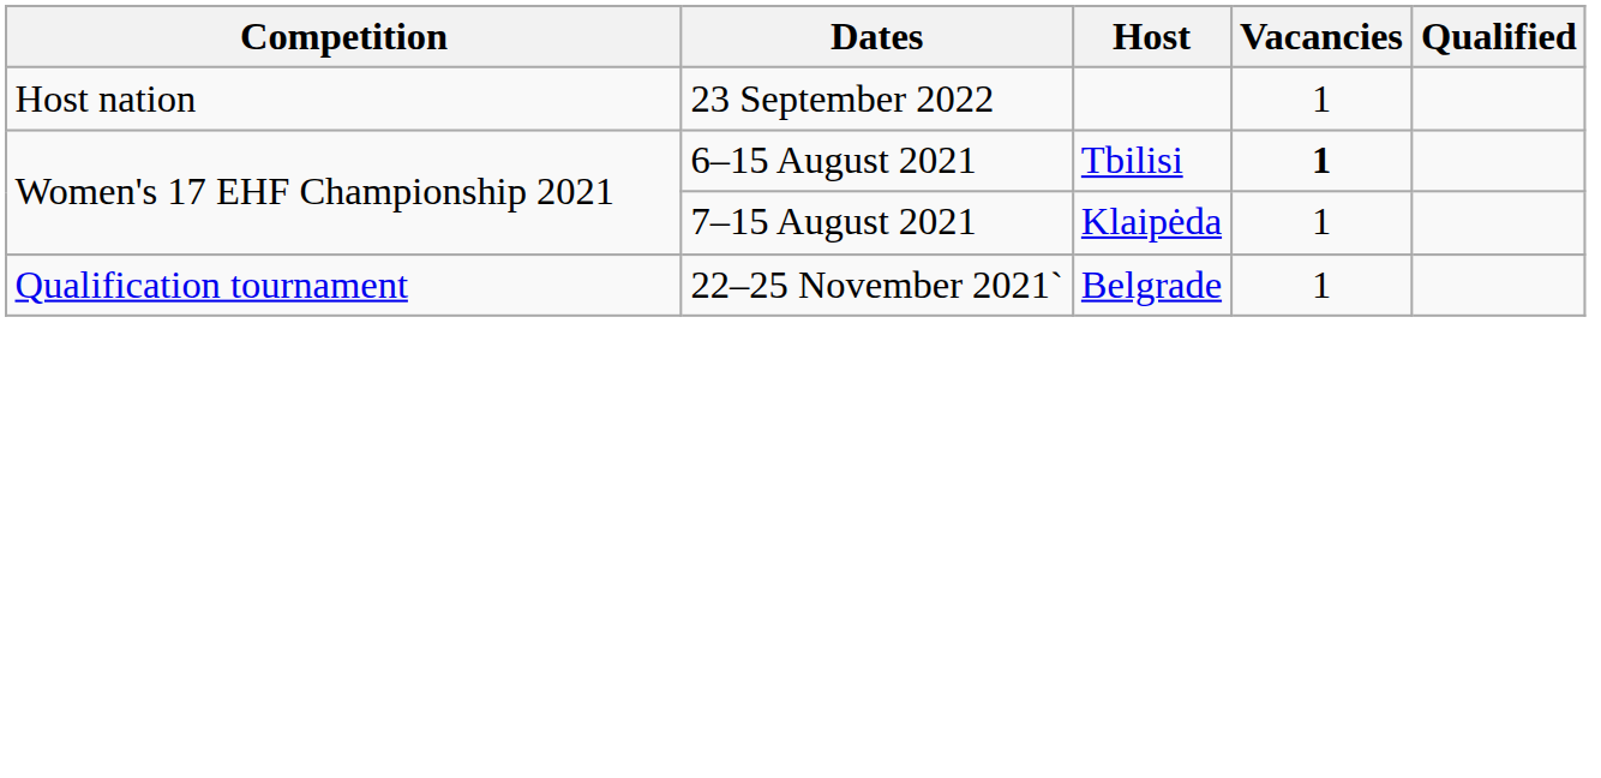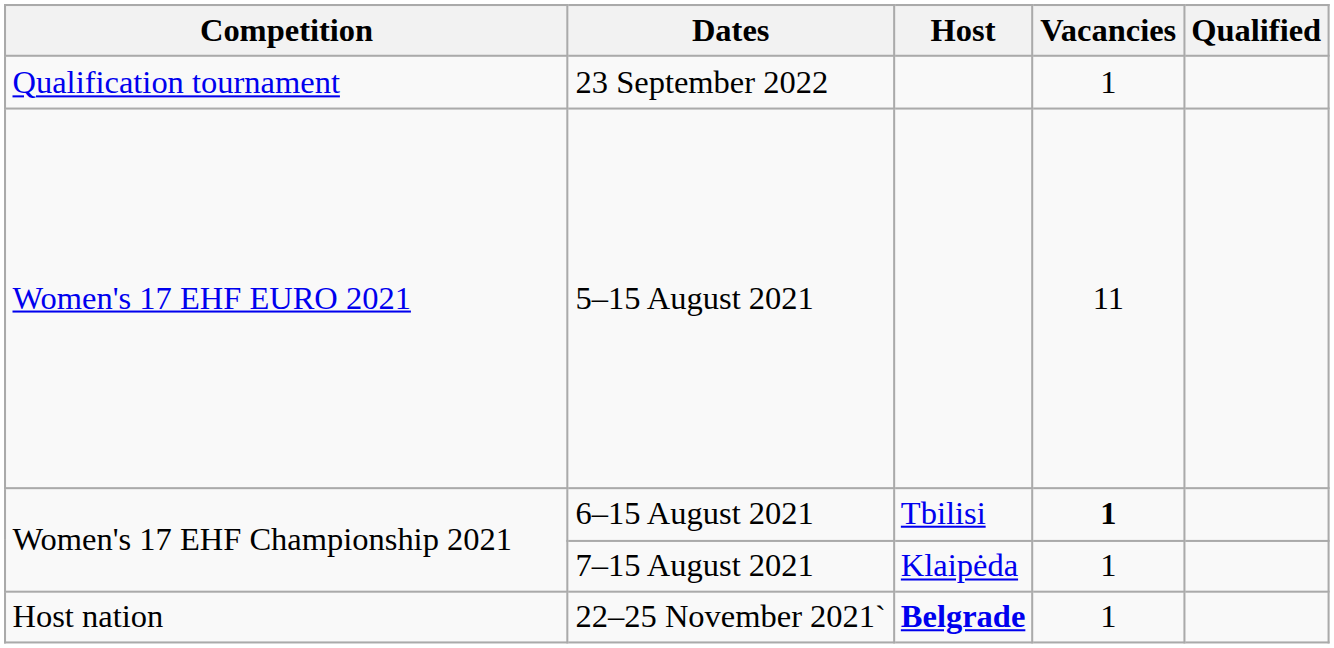23 September 2022 | Competition: Host nation -> Qualification tournament
+ row: Women's 17 EHF EURO 2021 | 5–15 August 2021 | 11
22–25 November 2021` | Competition: Qualification tournament -> Host nation
22–25 November 2021` | Host: normal -> bold
